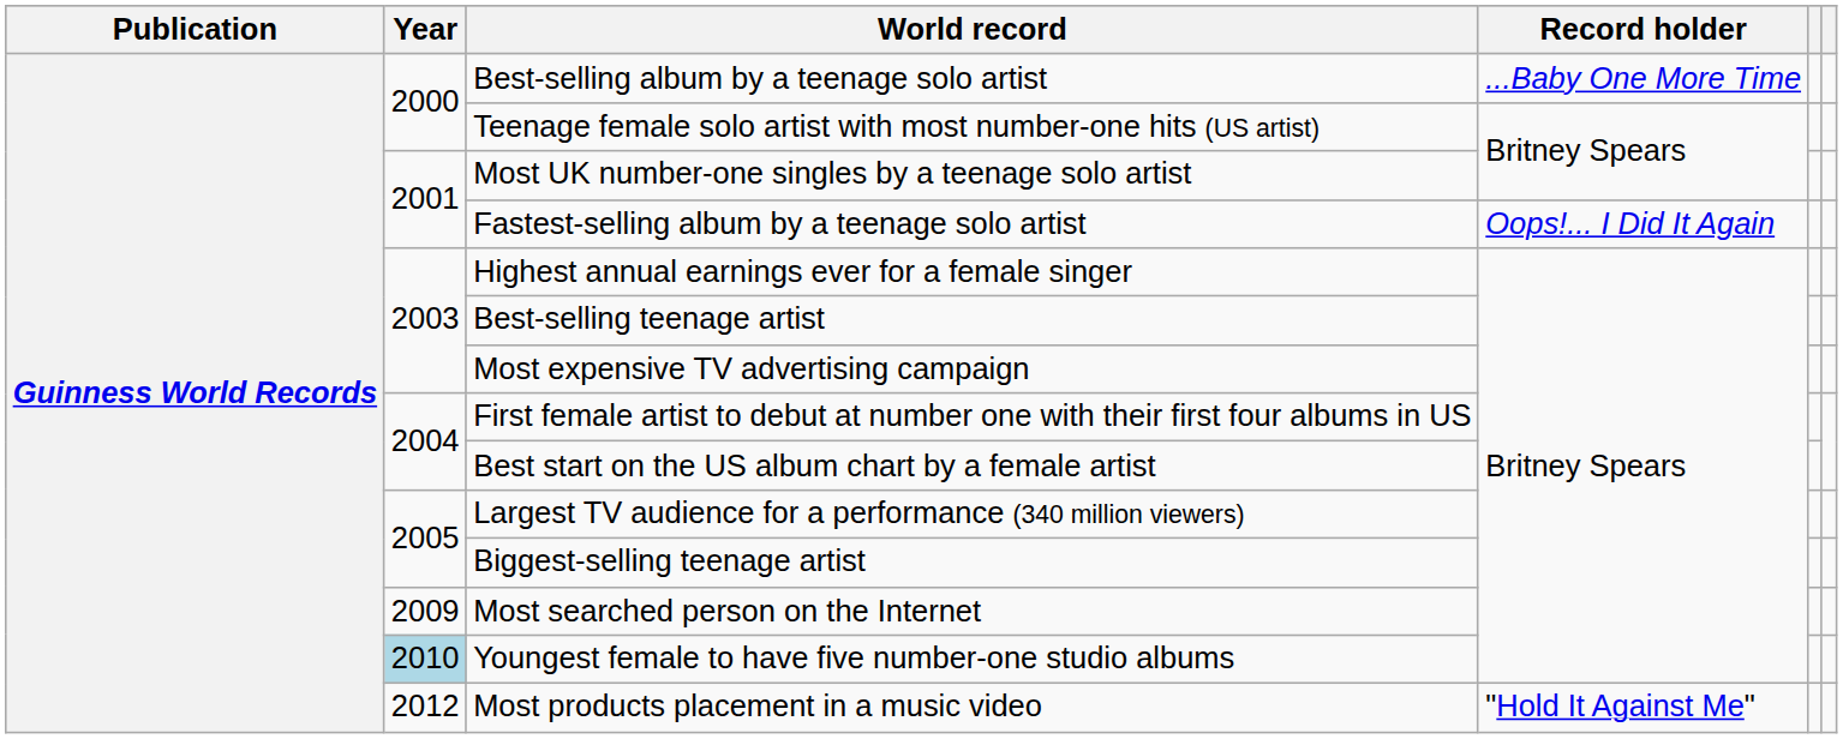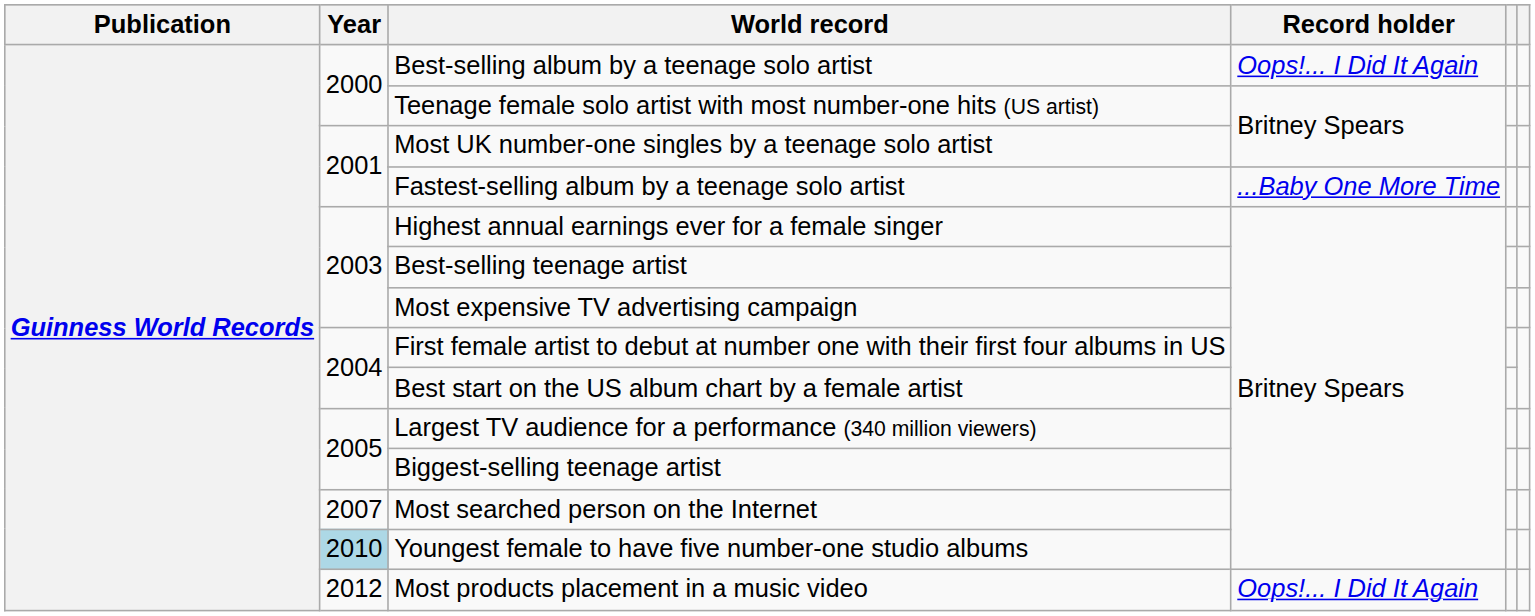Best-selling album by a teenage solo artist | Record holder: ...Baby One More Time -> Oops!... I Did It Again
Fastest-selling album by a teenage solo artist | Record holder: Oops!... I Did It Again -> ...Baby One More Time
Most searched person on the Internet | Year: 2009 -> 2007
Most products placement in a music video | Record holder: "Hold It Against Me" -> Oops!... I Did It Again
